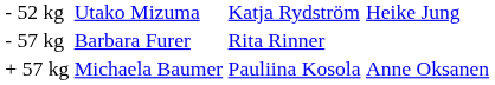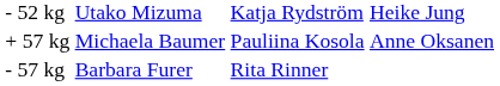rows swapped: - 57 kg <-> + 57 kg
